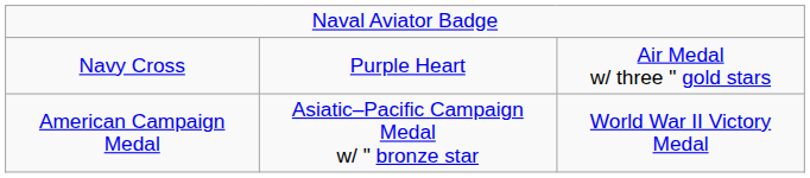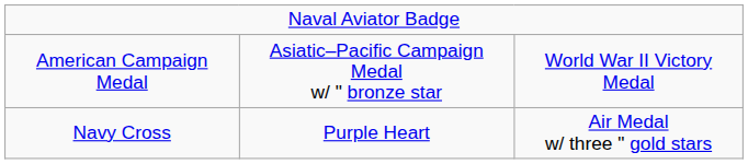rows swapped: Navy Cross <-> American Campaign Medal
